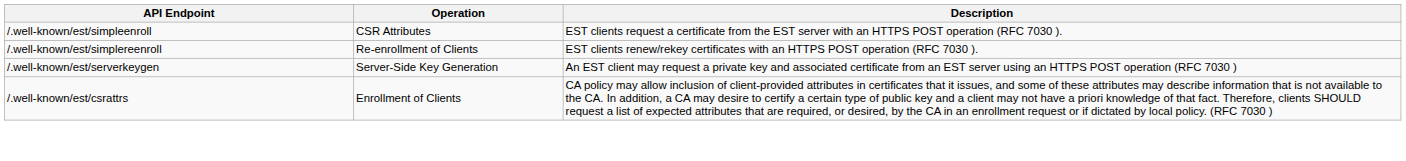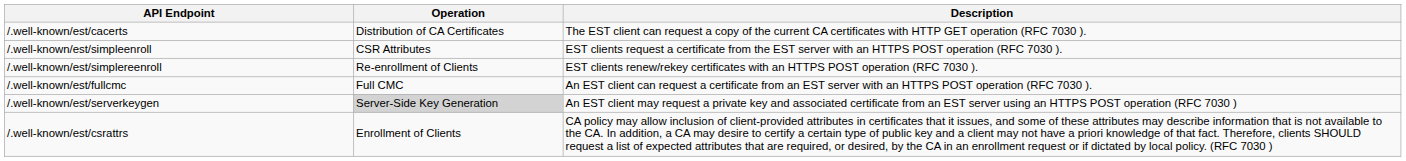+ row: /.well-known/est/cacerts | Distribution of CA Certificates | The EST client can request a copy of the current CA certificates with HTTP GET operation (RFC 7030 ).
+ row: /.well-known/est/fullcmc | Full CMC | An EST client can request a certificate from an EST server with an HTTPS POST operation (RFC 7030 ).
/.well-known/est/serverkeygen | Operation: no background -> lightgrey background
